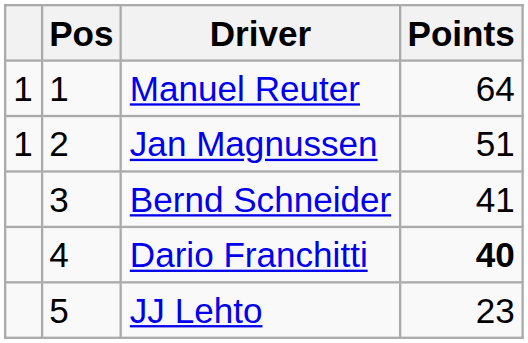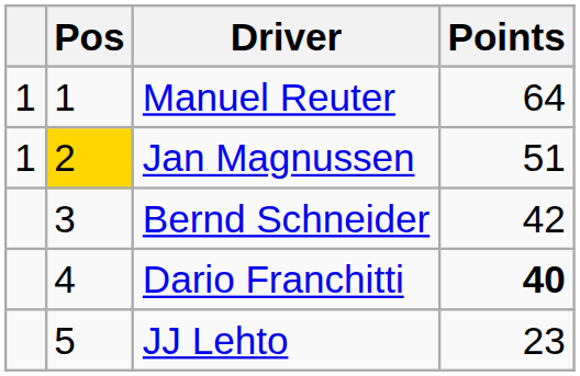Jan Magnussen | Pos: no background -> gold background
Bernd Schneider | Points: 41 -> 42
